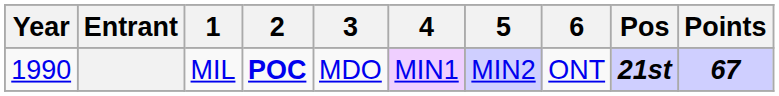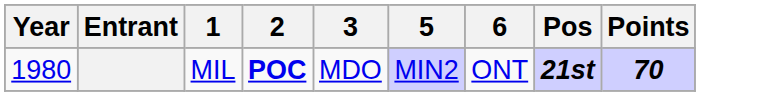- column: 4 | MIN1
MIL | Year: 1990 -> 1980
MIL | Points: 67 -> 70
